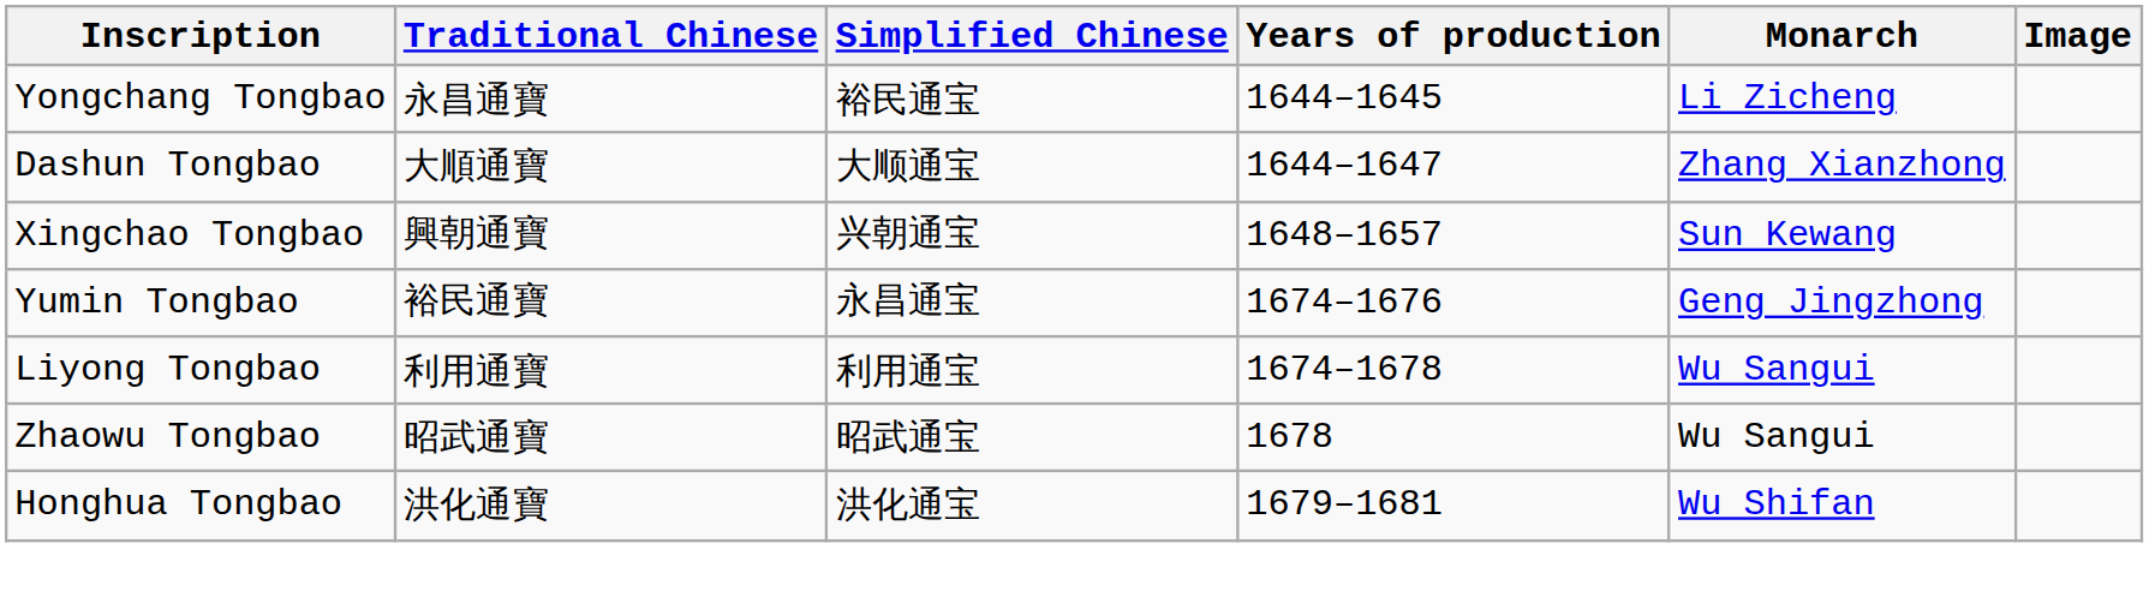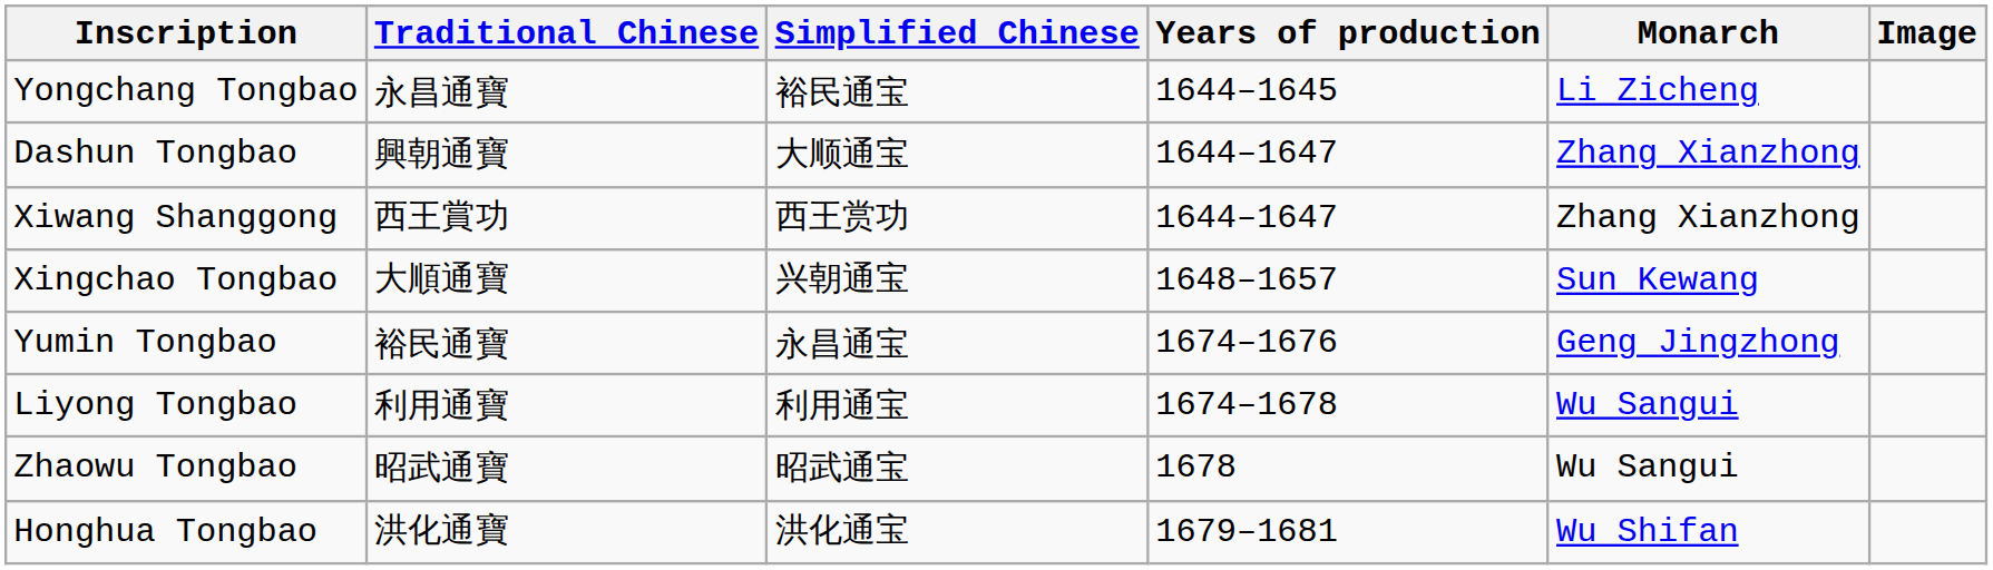Dashun Tongbao | Traditional Chinese: 大順通寶 -> 興朝通寶
+ row: Xiwang Shanggong | 西王賞功 | 西王赏功 | 1644–1647 | Zhang Xianzhong
Xingchao Tongbao | Traditional Chinese: 興朝通寶 -> 大順通寶
